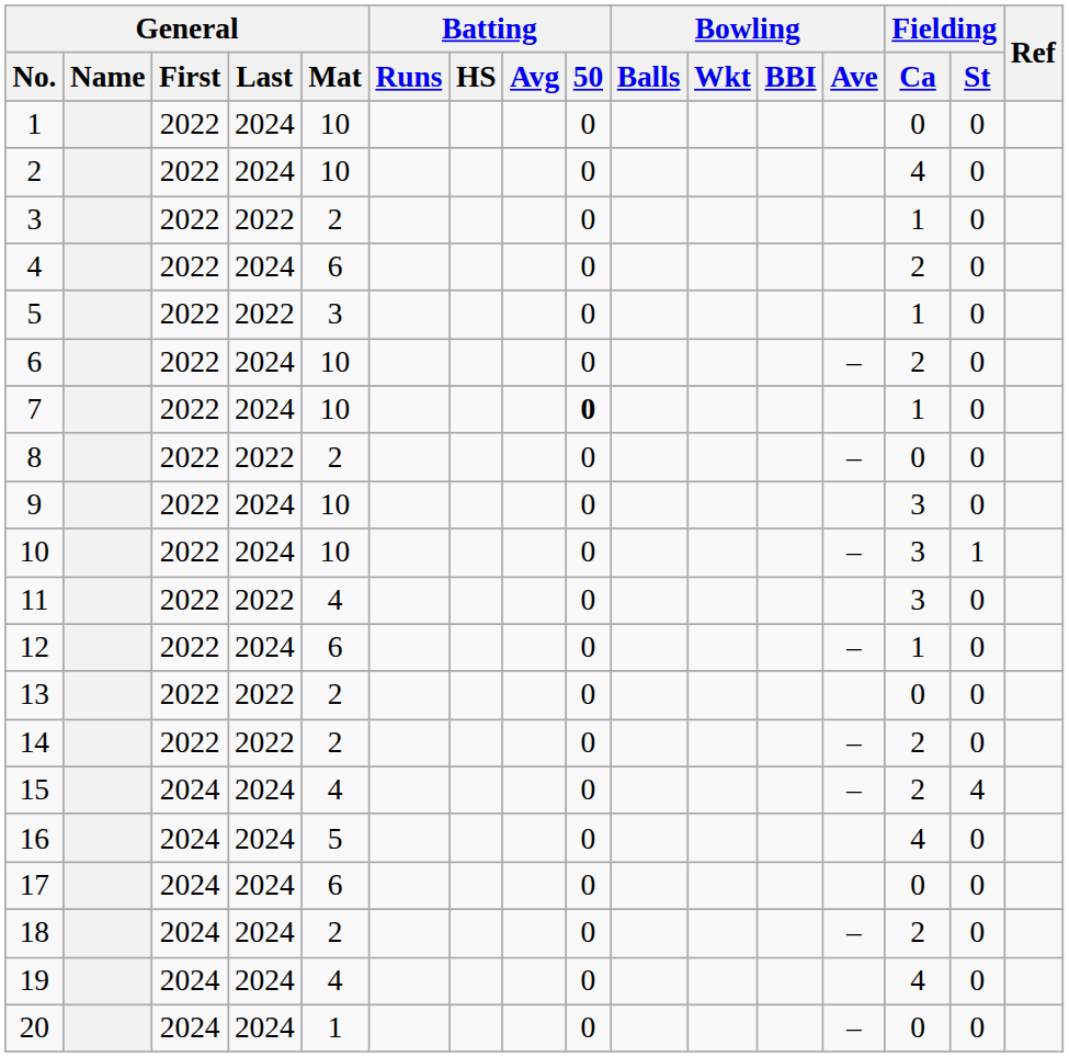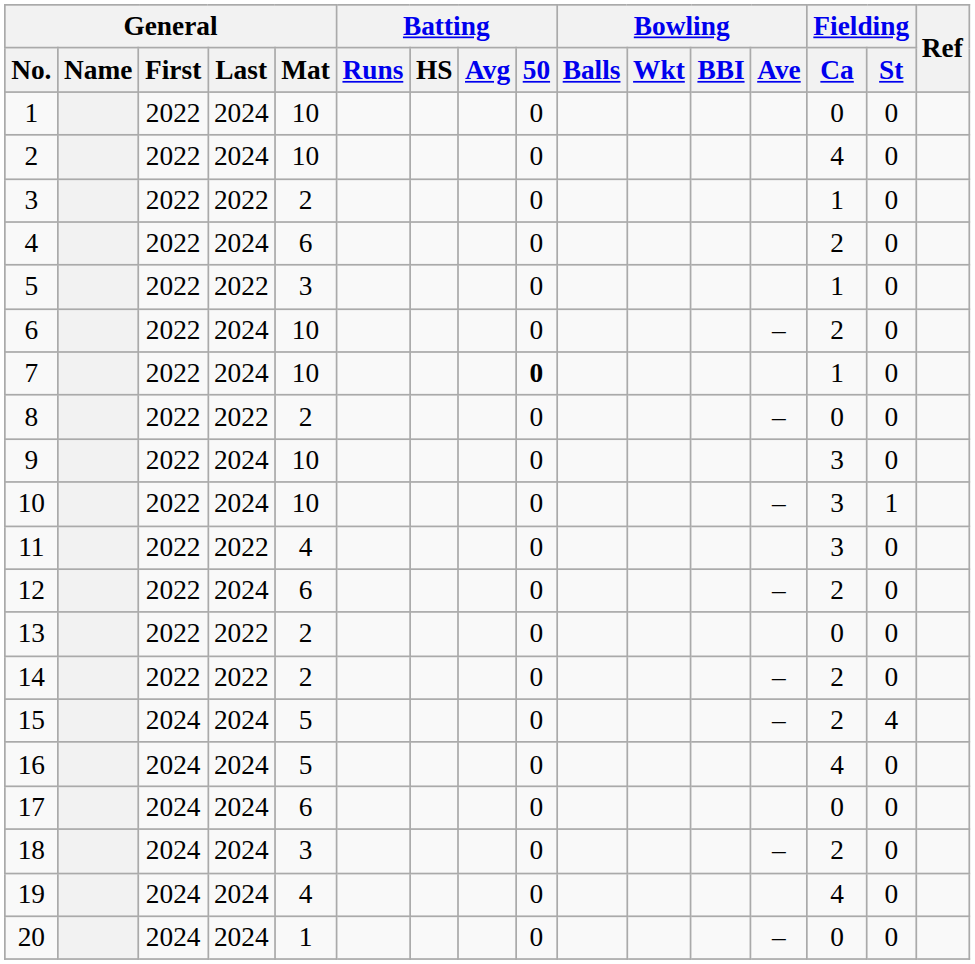12 | Fielding / Ca: 1 -> 2
15 | General / Mat: 4 -> 5
18 | General / Mat: 2 -> 3
